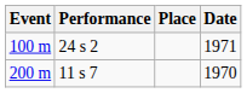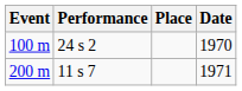100 m | Date: 1971 -> 1970
200 m | Date: 1970 -> 1971
